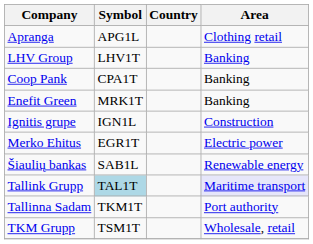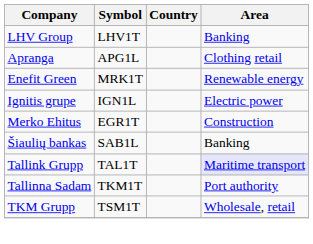rows swapped: Apranga <-> LHV Group
- row: Coop Pank | CPA1T | Banking
Enefit Green | Area: Banking -> Renewable energy
Ignitis grupe | Area: Construction -> Electric power
Merko Ehitus | Area: Electric power -> Construction
Šiaulių bankas | Area: Renewable energy -> Banking
Tallink Grupp | Symbol: lightblue background -> no background
